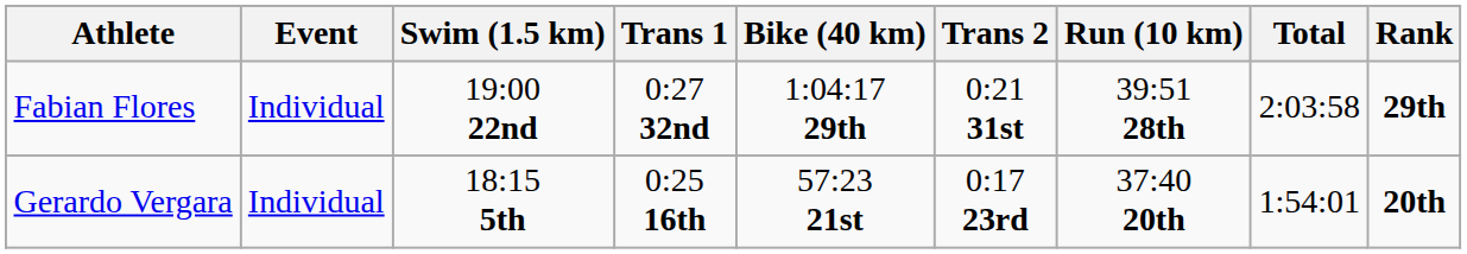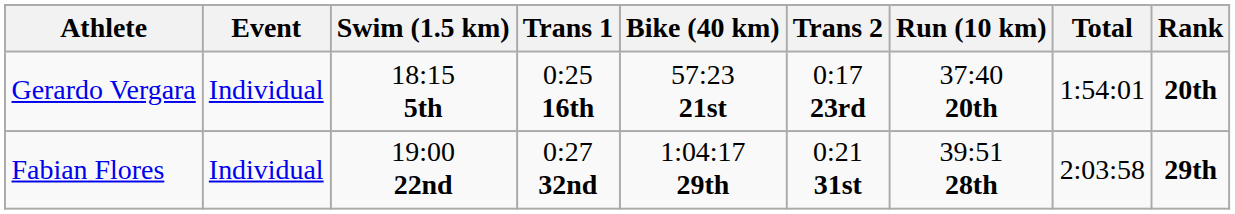rows swapped: Gerardo Vergara <-> Fabian Flores
